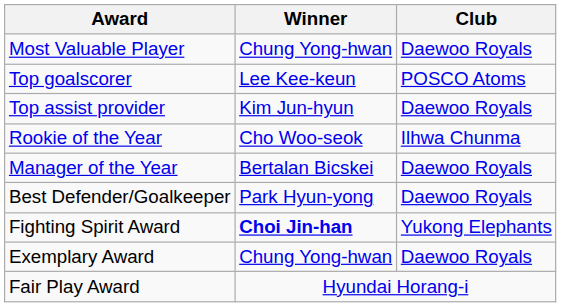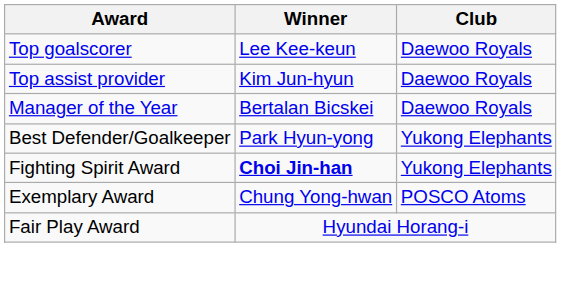- row: Most Valuable Player | Chung Yong-hwan | Daewoo Royals
Top goalscorer | Club: POSCO Atoms -> Daewoo Royals
- row: Rookie of the Year | Cho Woo-seok | Ilhwa Chunma
Best Defender/Goalkeeper | Club: Daewoo Royals -> Yukong Elephants
Exemplary Award | Club: Daewoo Royals -> POSCO Atoms
